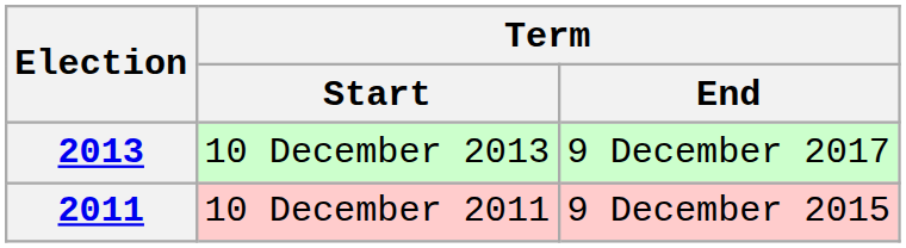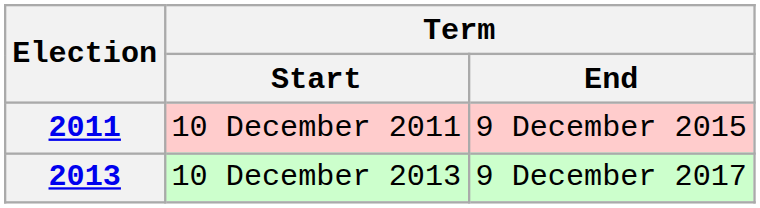rows swapped: 2011 <-> 2013
